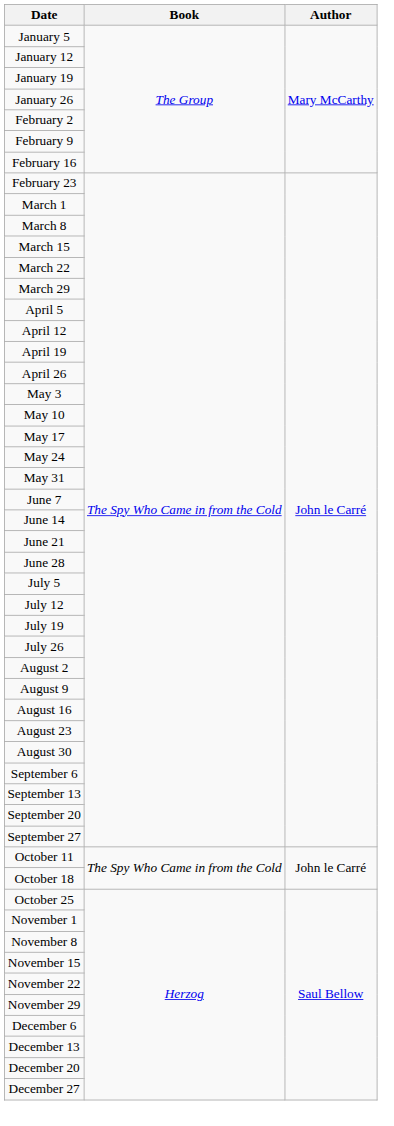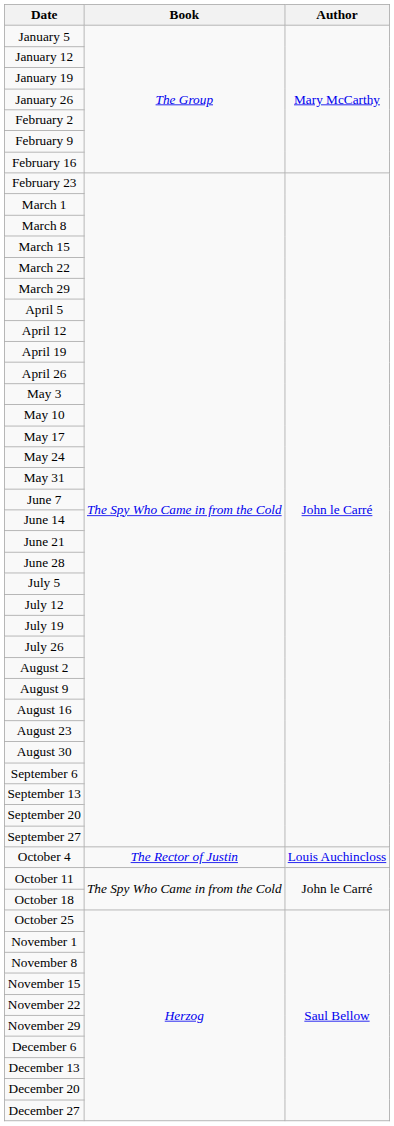+ row: October 4 | The Rector of Justin | Louis Auchincloss
